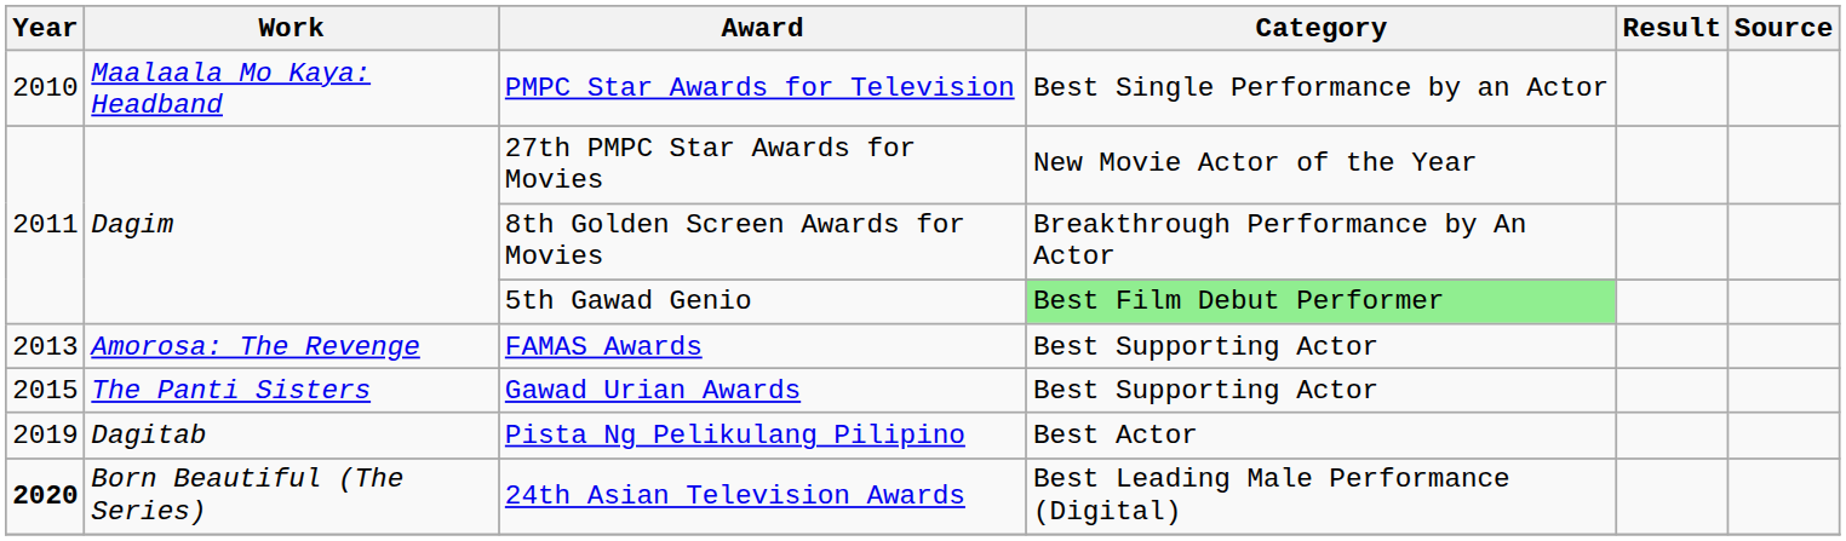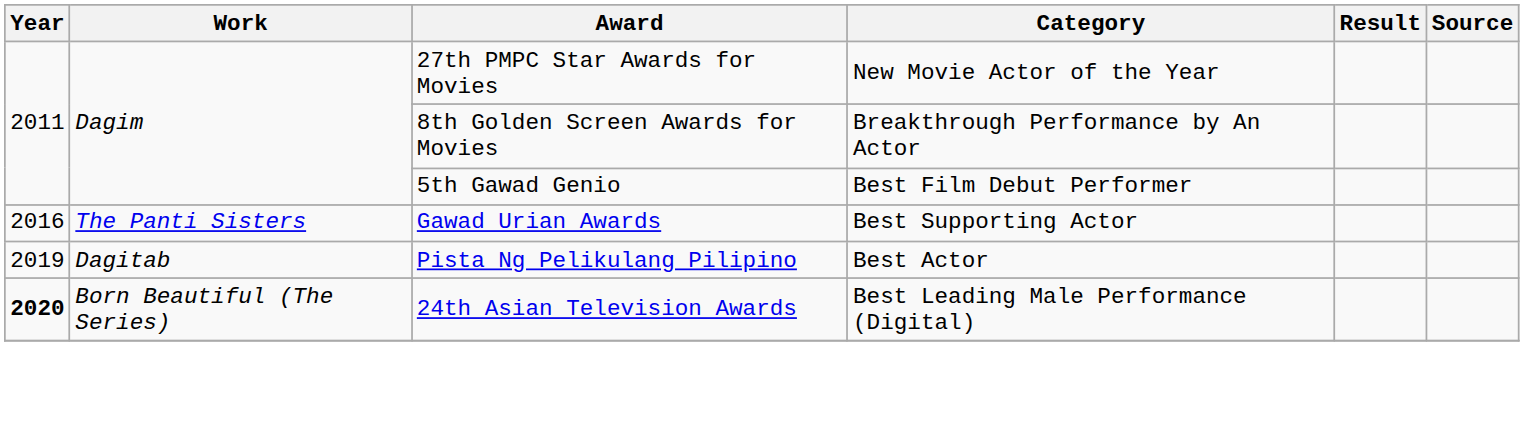- row: 2010 | Maalaala Mo Kaya: Headband | PMPC Star Awards for Television | Best Single Performance by an Actor
5th Gawad Genio | Category: lightgreen background -> no background
- row: 2013 | Amorosa: The Revenge | FAMAS Awards | Best Supporting Actor
Gawad Urian Awards | Year: 2015 -> 2016
